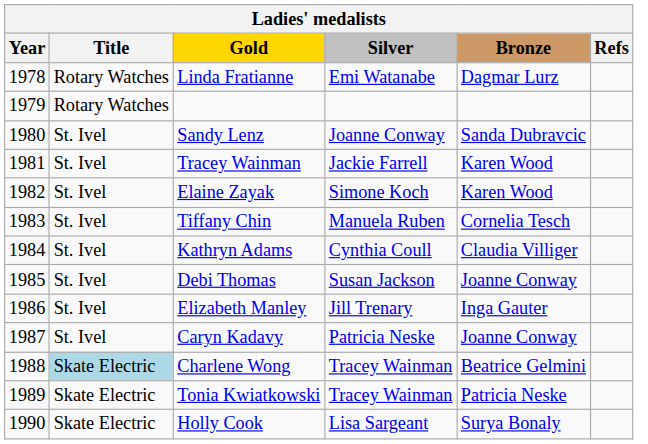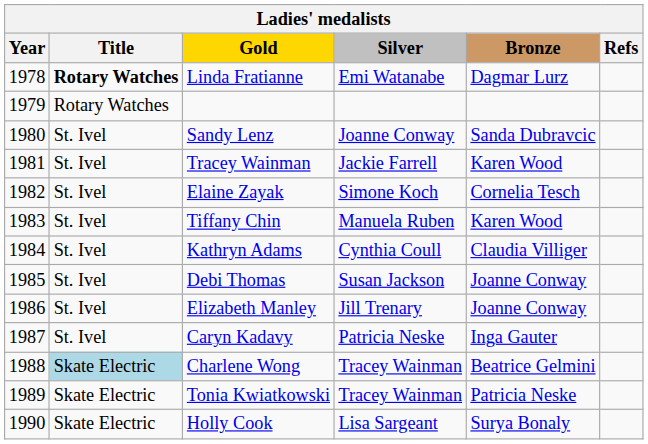Linda Fratianne | Title: normal -> bold
Elaine Zayak | Bronze: Karen Wood -> Cornelia Tesch
Tiffany Chin | Bronze: Cornelia Tesch -> Karen Wood
Elizabeth Manley | Bronze: Inga Gauter -> Joanne Conway
Caryn Kadavy | Bronze: Joanne Conway -> Inga Gauter
